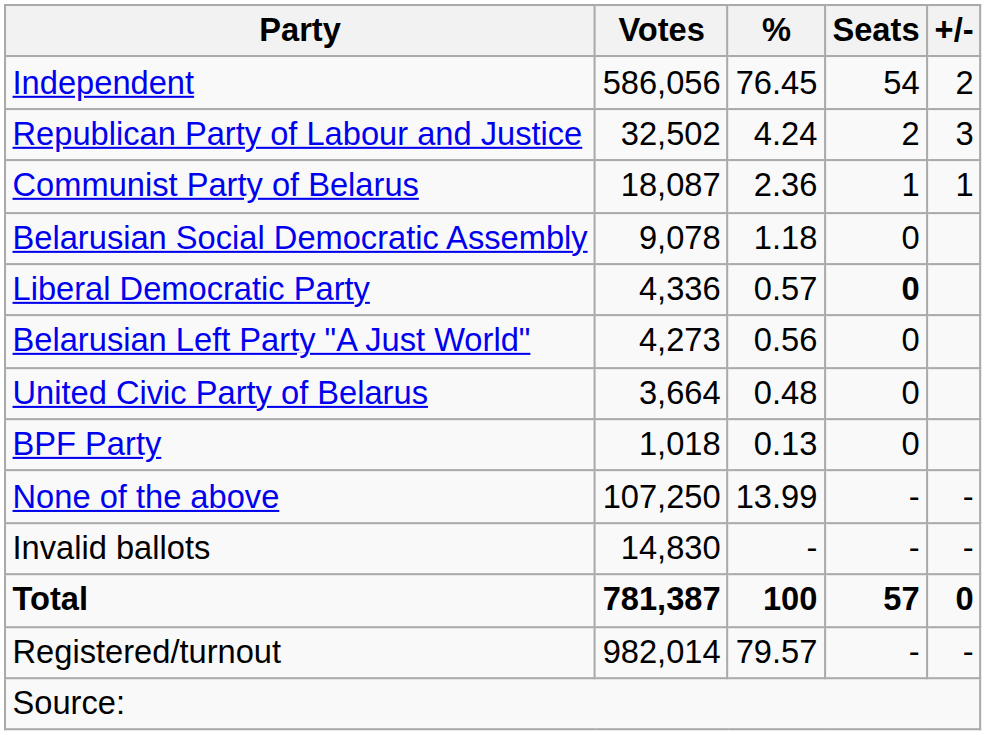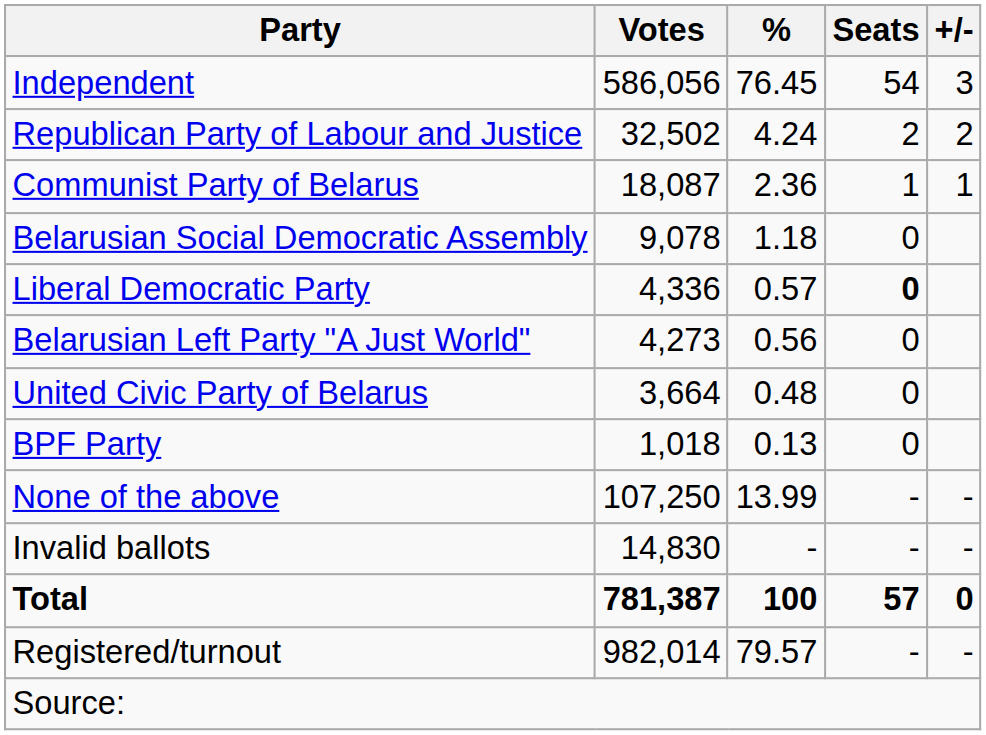Independent | +/-: 2 -> 3
Republican Party of Labour and Justice | +/-: 3 -> 2
